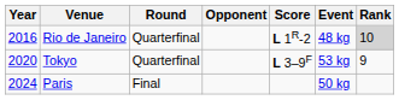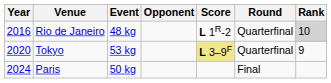columns swapped: Event <-> Round
Tokyo | Score: no background -> khaki background
